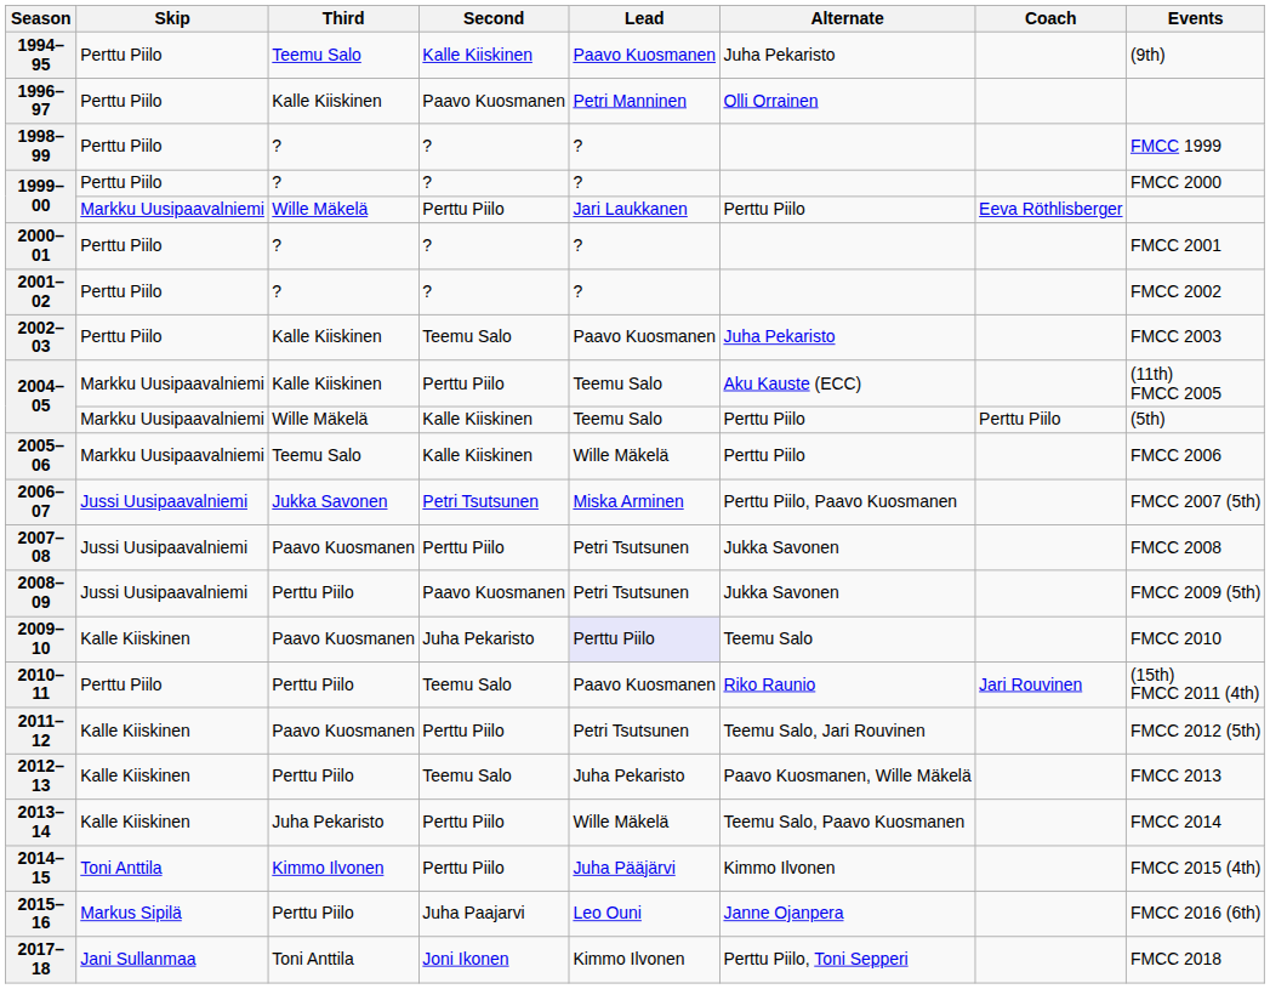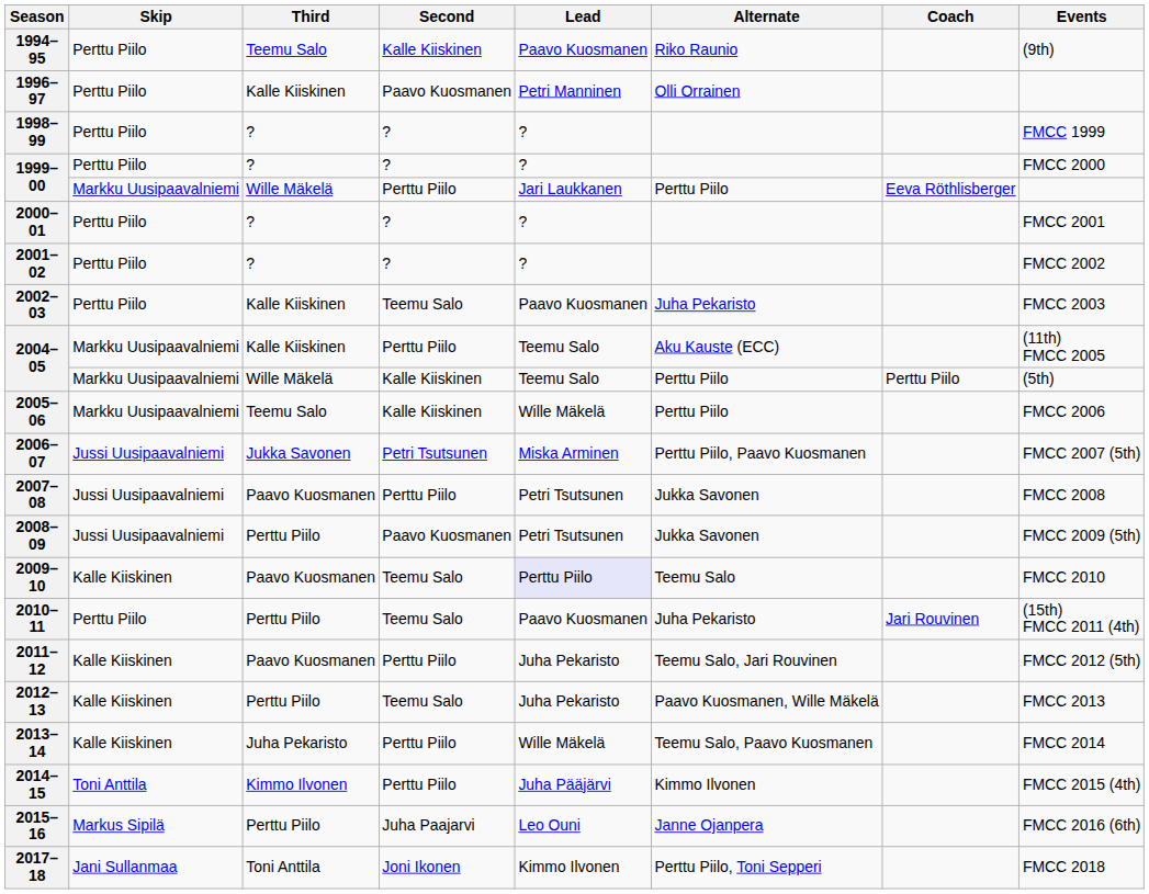1994–95 | Alternate: Juha Pekaristo -> Riko Raunio
2009–10 | Second: Juha Pekaristo -> Teemu Salo
2010–11 | Alternate: Riko Raunio -> Juha Pekaristo
2011–12 | Lead: Petri Tsutsunen -> Juha Pekaristo
